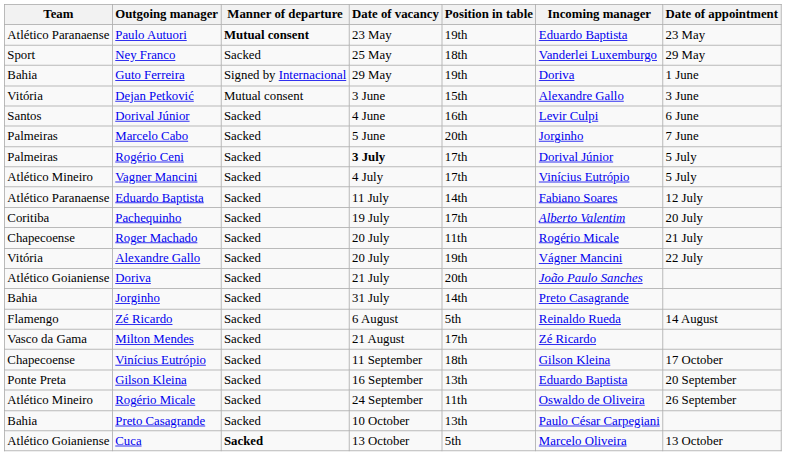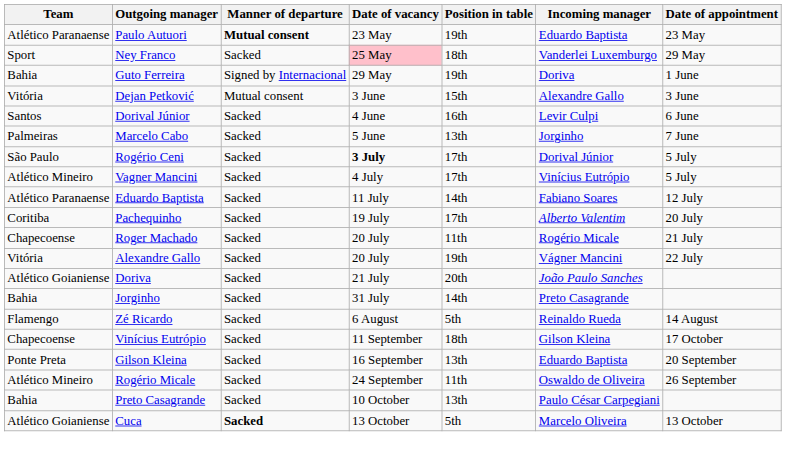Ney Franco | Date of vacancy: no background -> pink background
Marcelo Cabo | Position in table: 20th -> 13th
Rogério Ceni | Team: Palmeiras -> São Paulo
- row: Vasco da Gama | Milton Mendes | Sacked | 21 August | 17th | Zé Ricardo
